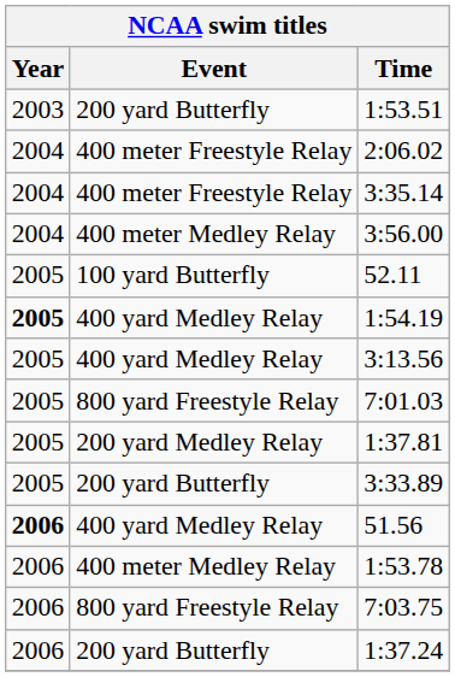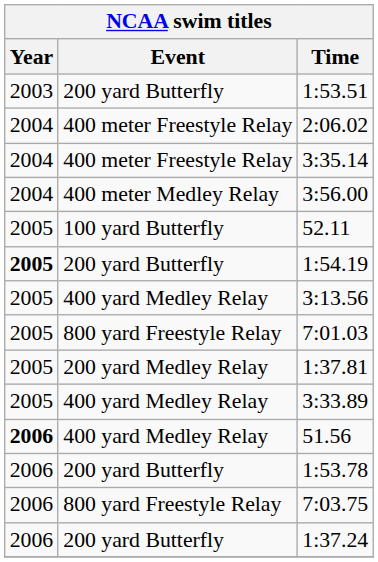1:54.19 | Event: 400 yard Medley Relay -> 200 yard Butterfly
3:33.89 | Event: 200 yard Butterfly -> 400 yard Medley Relay
1:53.78 | Event: 400 meter Medley Relay -> 200 yard Butterfly
